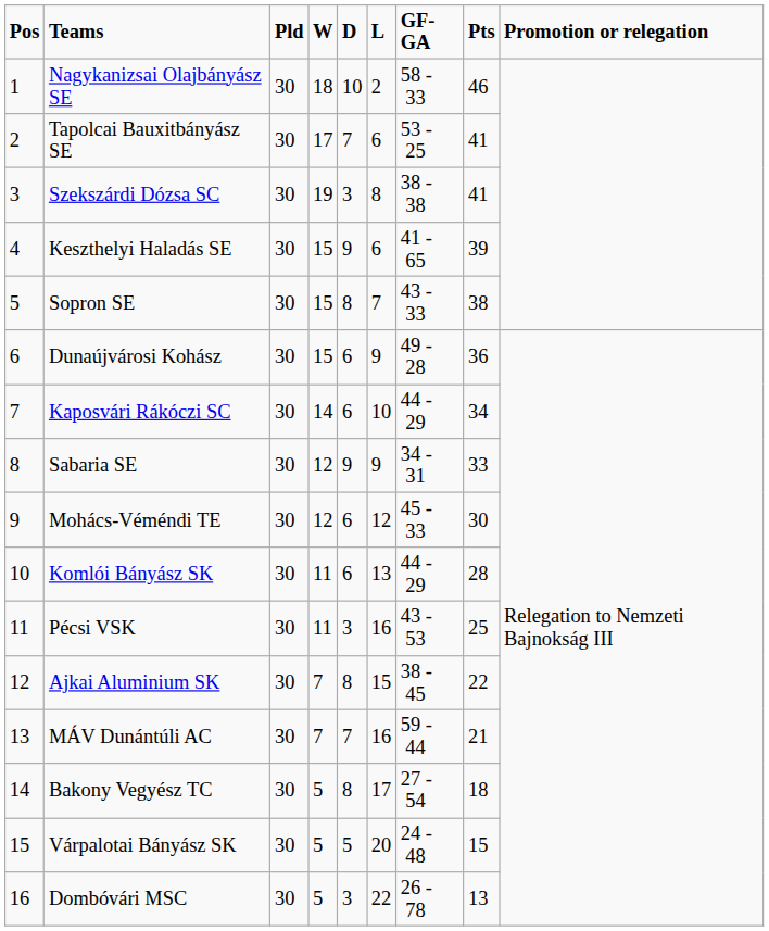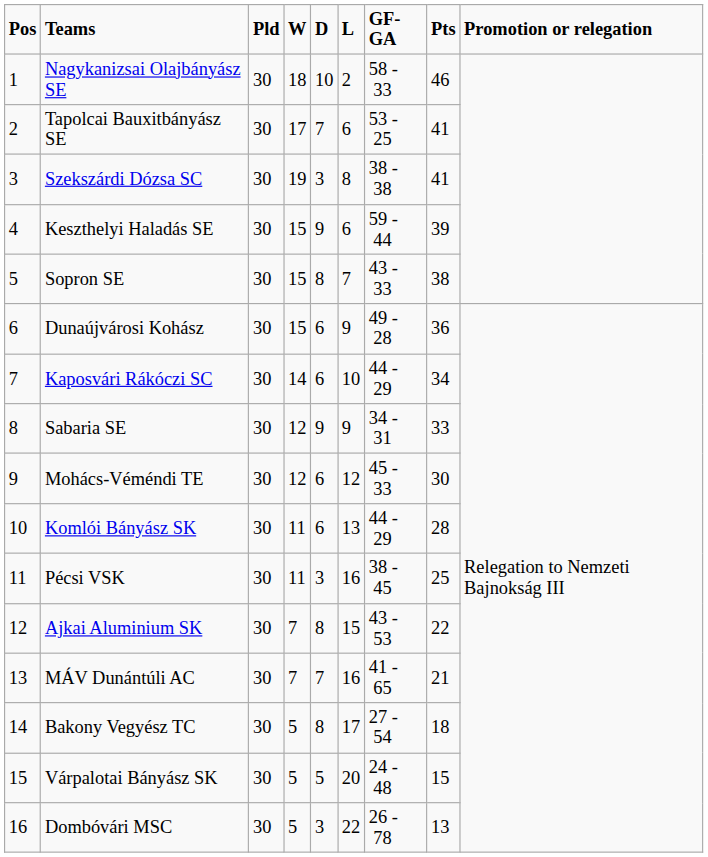Keszthelyi Haladás SE | GF-GA: 41 - 65 -> 59 - 44
Pécsi VSK | GF-GA: 43 - 53 -> 38 - 45
Ajkai Aluminium SK | GF-GA: 38 - 45 -> 43 - 53
MÁV Dunántúli AC | GF-GA: 59 - 44 -> 41 - 65
